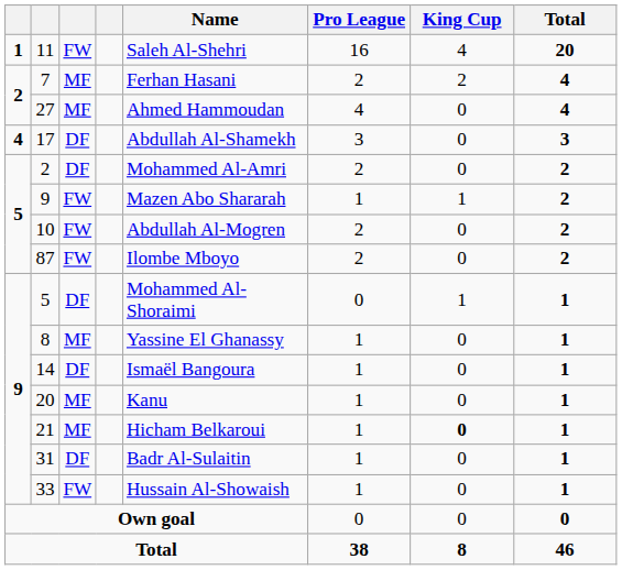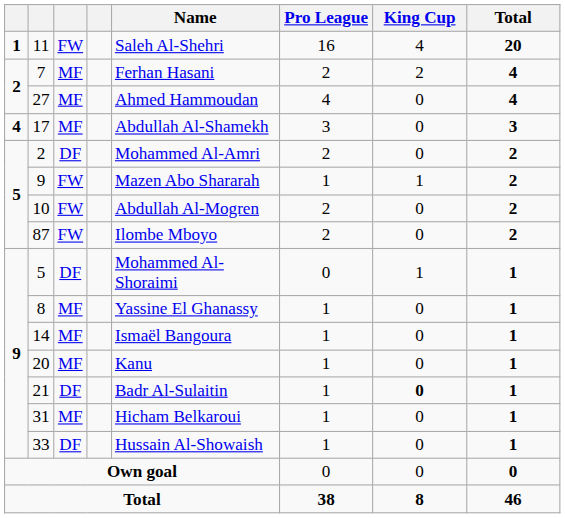17 | column 3: DF -> MF
14 | column 3: DF -> MF
21 | column 3: MF -> DF
21 | Name: Hicham Belkaroui -> Badr Al-Sulaitin
31 | column 3: DF -> MF
31 | Name: Badr Al-Sulaitin -> Hicham Belkaroui
33 | column 3: FW -> DF
